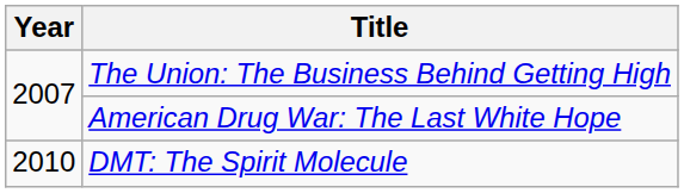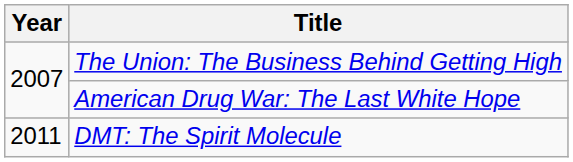DMT: The Spirit Molecule | Year: 2010 -> 2011
